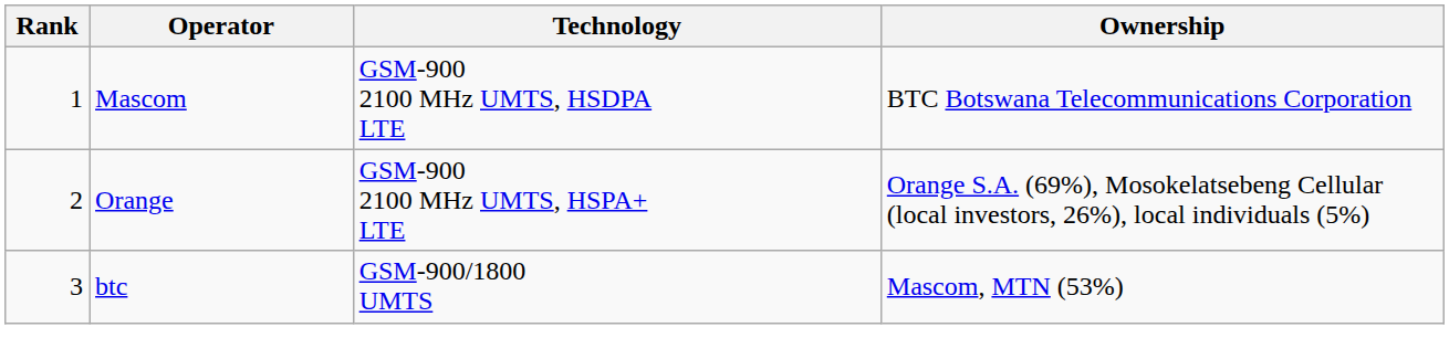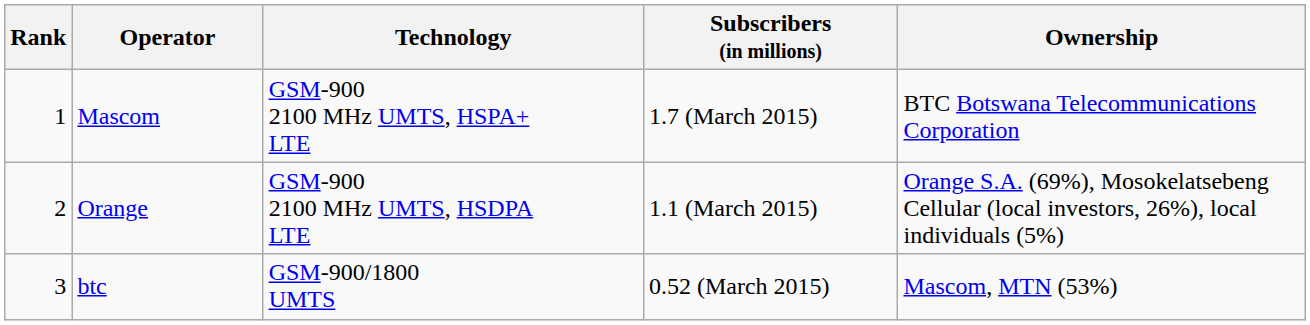+ column: Subscribers (in millions) | 1.7 (March 2015) | 1.1 (March 2015) | 0.52 (March 2015)
Mascom | Technology: GSM-900 2100 MHz UMTS, HSDPA LTE -> GSM-900 2100 MHz UMTS, HSPA+ LTE
Orange | Technology: GSM-900 2100 MHz UMTS, HSPA+ LTE -> GSM-900 2100 MHz UMTS, HSDPA LTE
